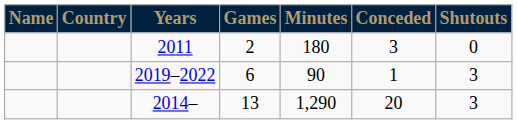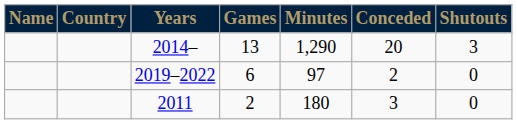rows swapped: 2014– <-> 2011
2019–2022 | Minutes: 90 -> 97
2019–2022 | Conceded: 1 -> 2
2019–2022 | Shutouts: 3 -> 0
